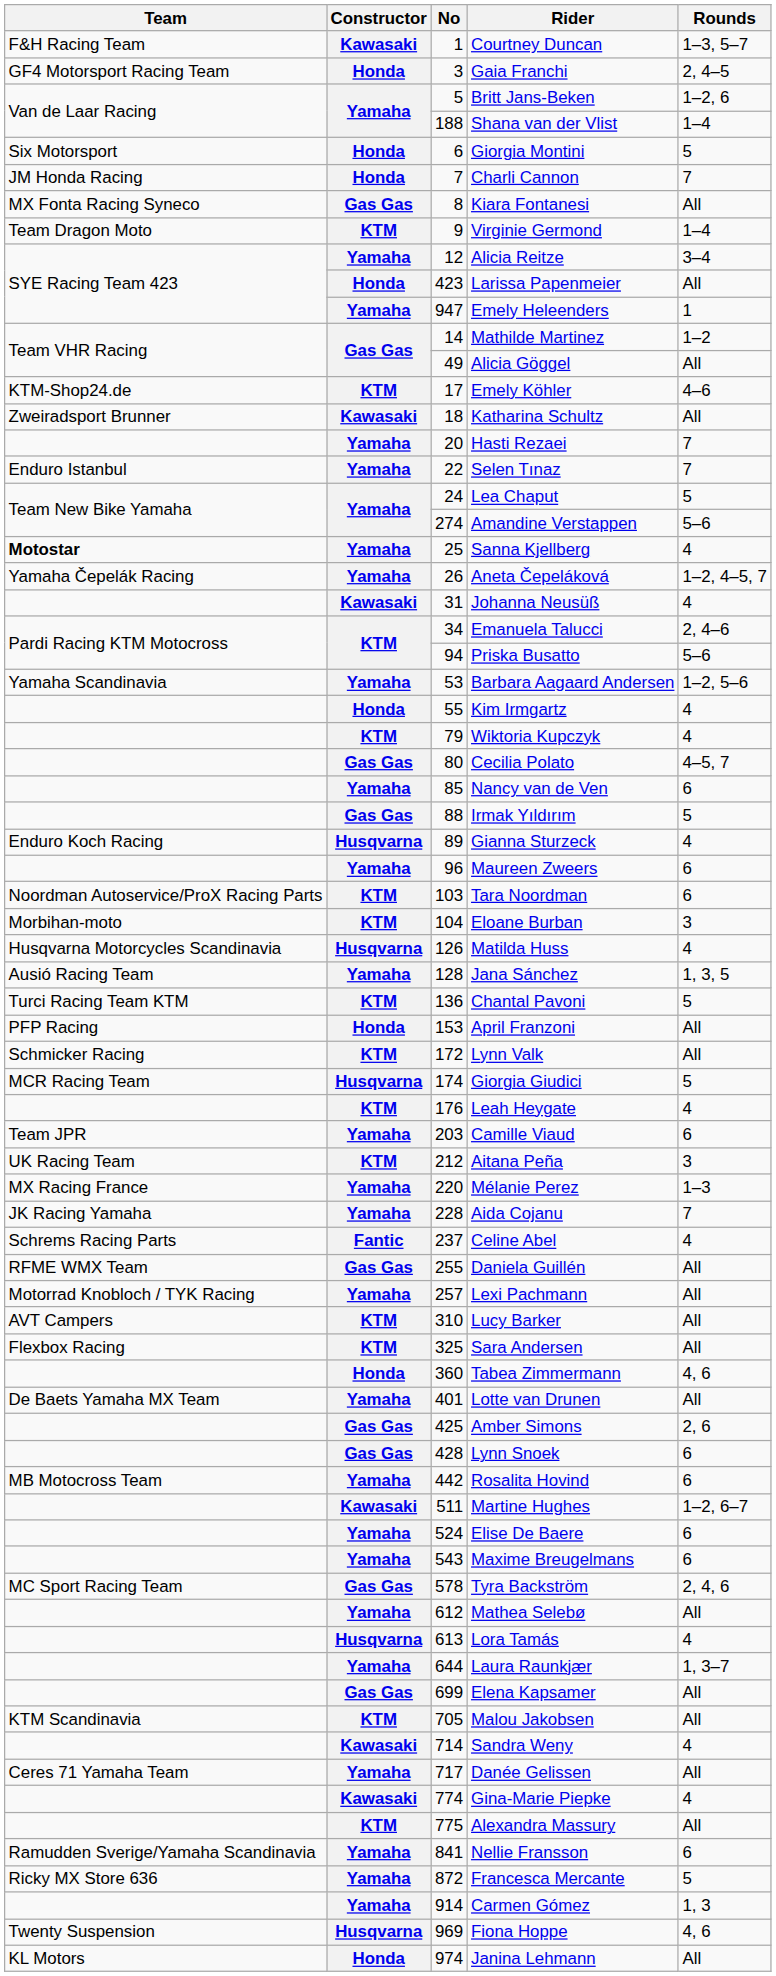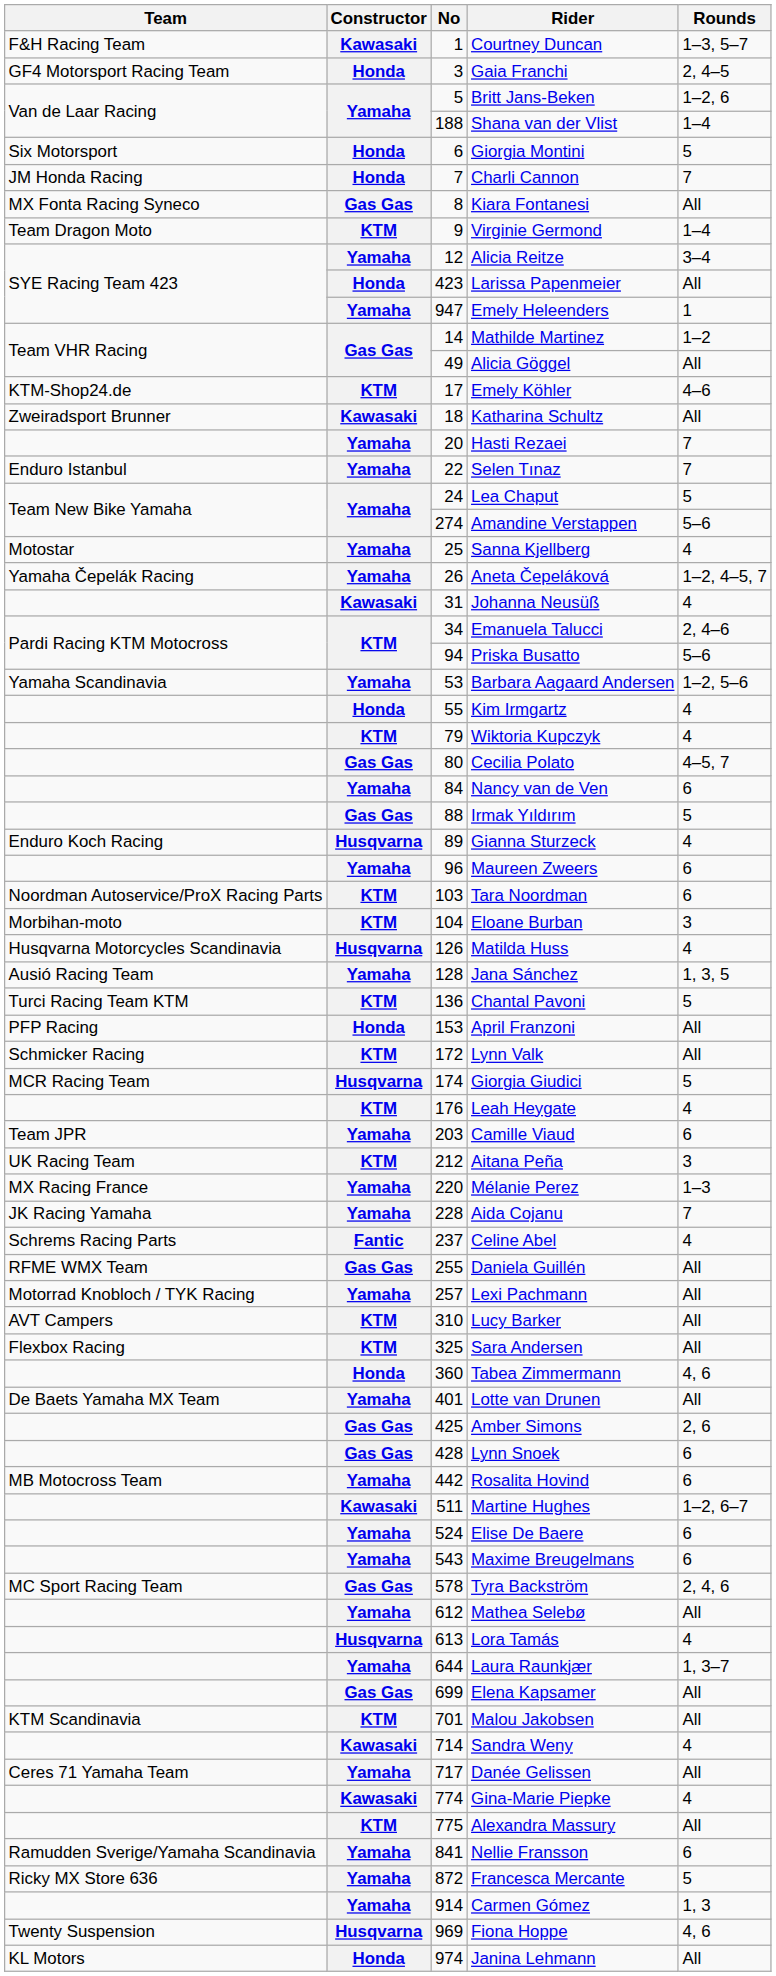Sanna Kjellberg | Team: bold -> normal
Nancy van de Ven | No: 85 -> 84
Malou Jakobsen | No: 705 -> 701
